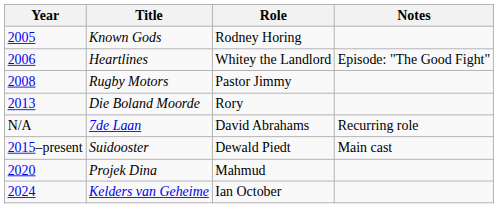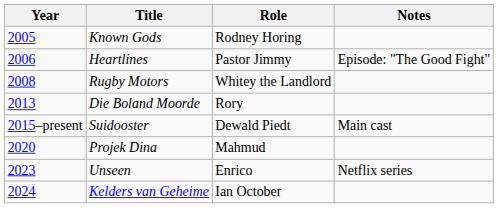Heartlines | Role: Whitey the Landlord -> Pastor Jimmy
Rugby Motors | Role: Pastor Jimmy -> Whitey the Landlord
- row: N/A | 7de Laan | David Abrahams | Recurring role
+ row: 2023 | Unseen | Enrico | Netflix series
